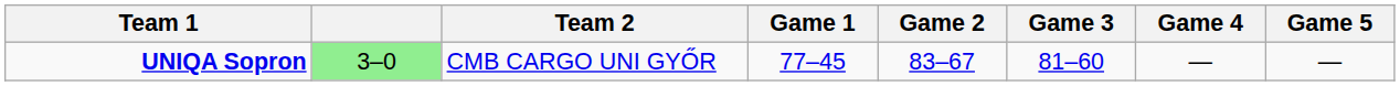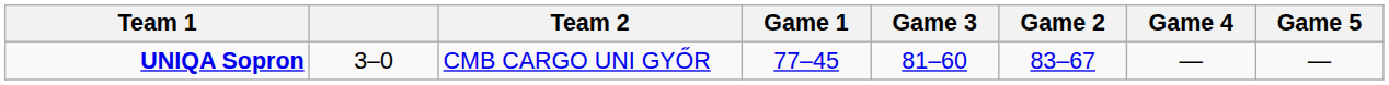columns swapped: Game 2 <-> Game 3
UNIQA Sopron | column 2: lightgreen background -> no background
